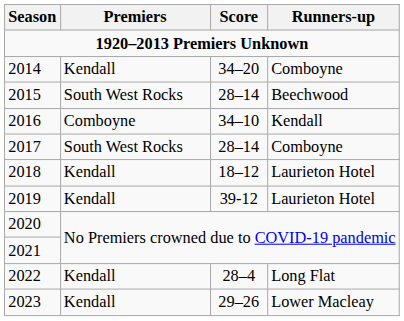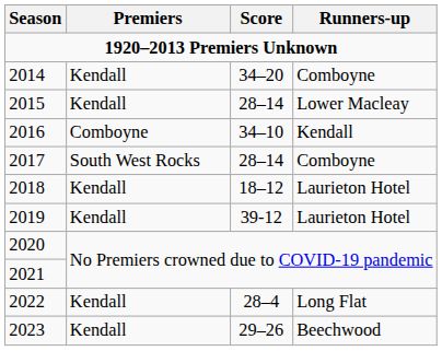2015 | Premiers: South West Rocks -> Kendall
2015 | Runners-up: Beechwood -> Lower Macleay
2023 | Runners-up: Lower Macleay -> Beechwood
